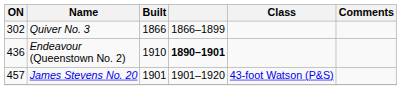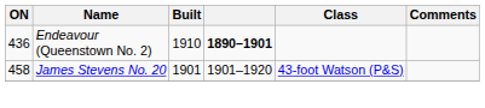- row: 302 | Quiver No. 3 | 1866 | 1866–1899
James Stevens No. 20 | ON: 457 -> 458
